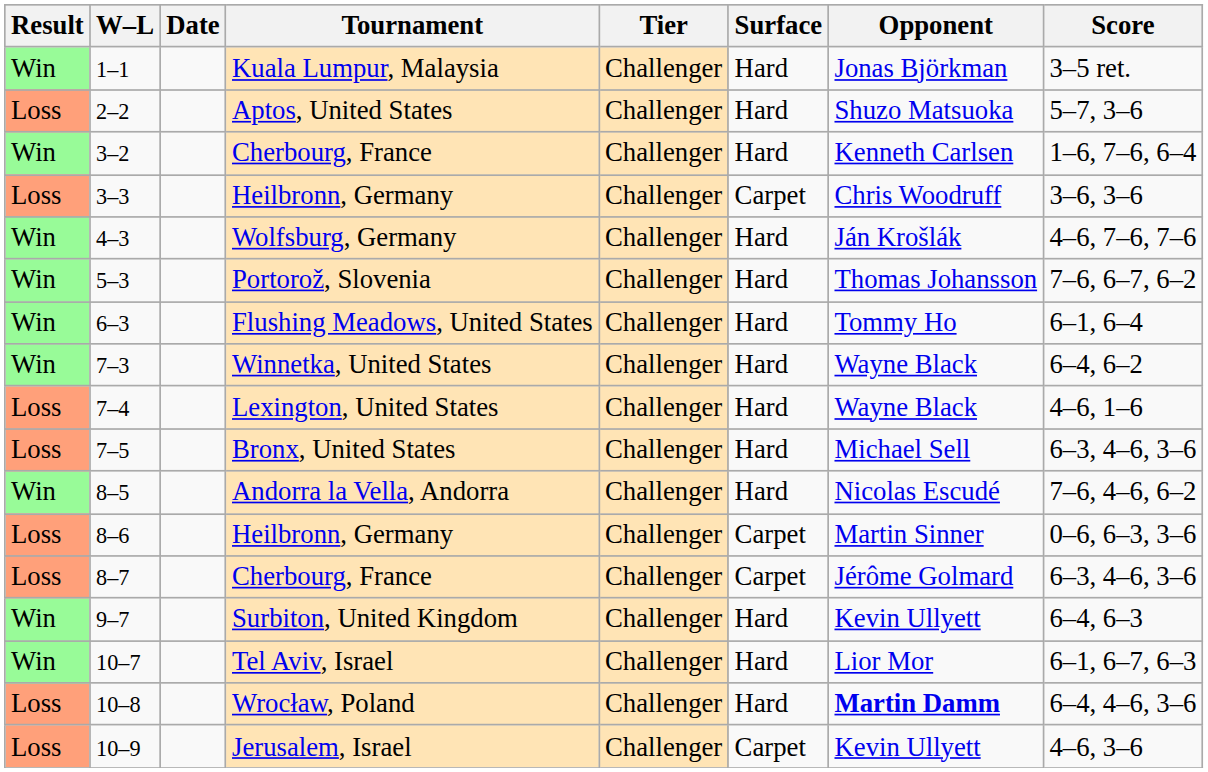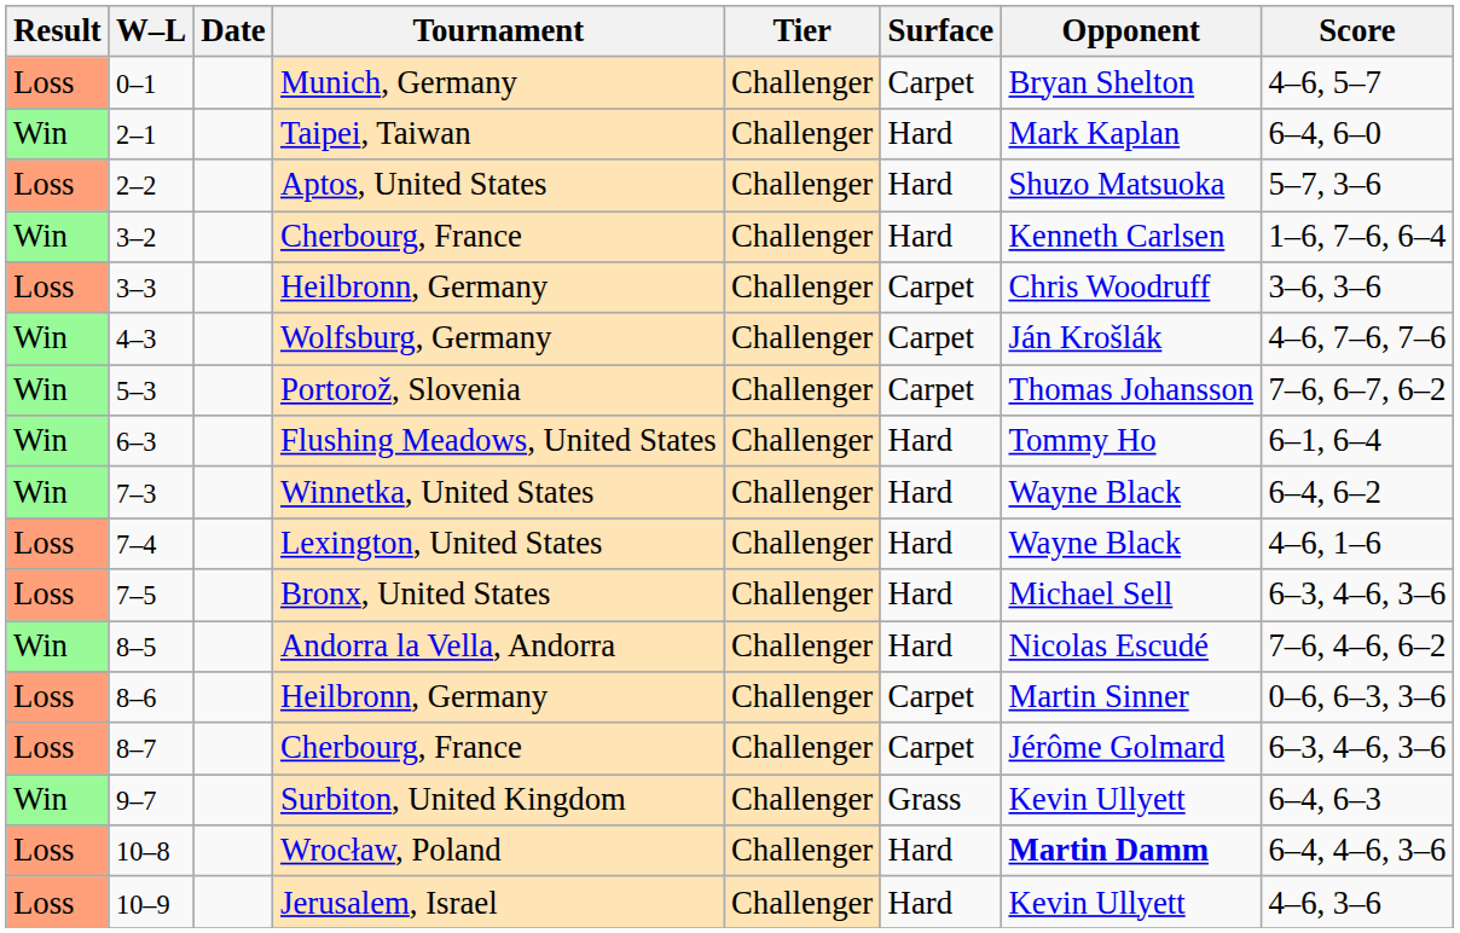+ row: Loss | 0–1 | Munich, Germany | Challenger | Carpet | Bryan Shelton | 4–6, 5–7
- row: Win | 1–1 | Kuala Lumpur, Malaysia | Challenger | Hard | Jonas Björkman | 3–5 ret.
+ row: Win | 2–1 | Taipei, Taiwan | Challenger | Hard | Mark Kaplan | 6–4, 6–0
4–3 | Surface: Hard -> Carpet
5–3 | Surface: Hard -> Carpet
9–7 | Surface: Hard -> Grass
- row: Win | 10–7 | Tel Aviv, Israel | Challenger | Hard | Lior Mor | 6–1, 6–7, 6–3
10–9 | Surface: Carpet -> Hard
